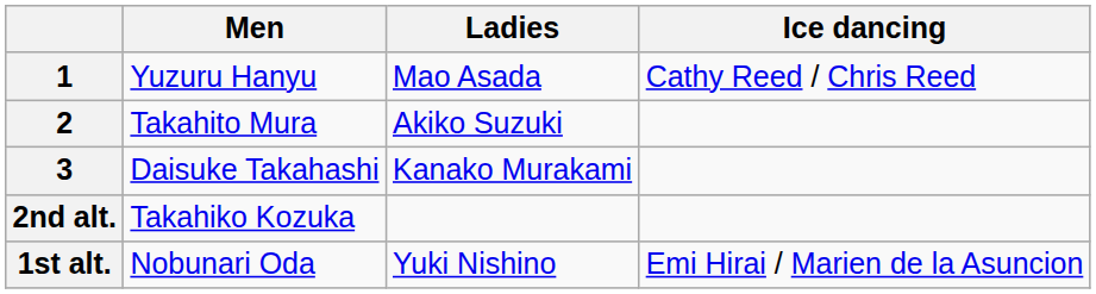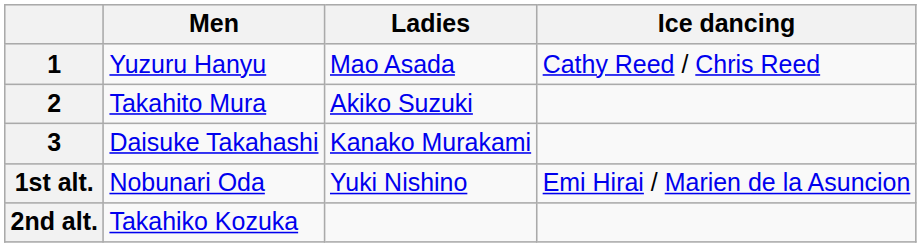rows swapped: 1st alt. <-> 2nd alt.
